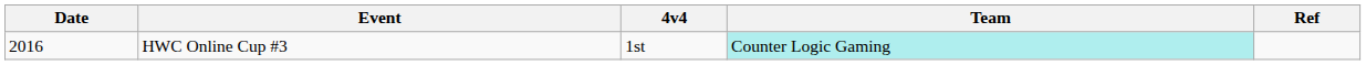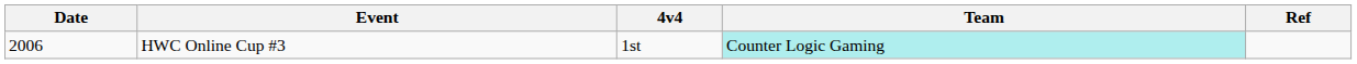HWC Online Cup #3 | Date: 2016 -> 2006
